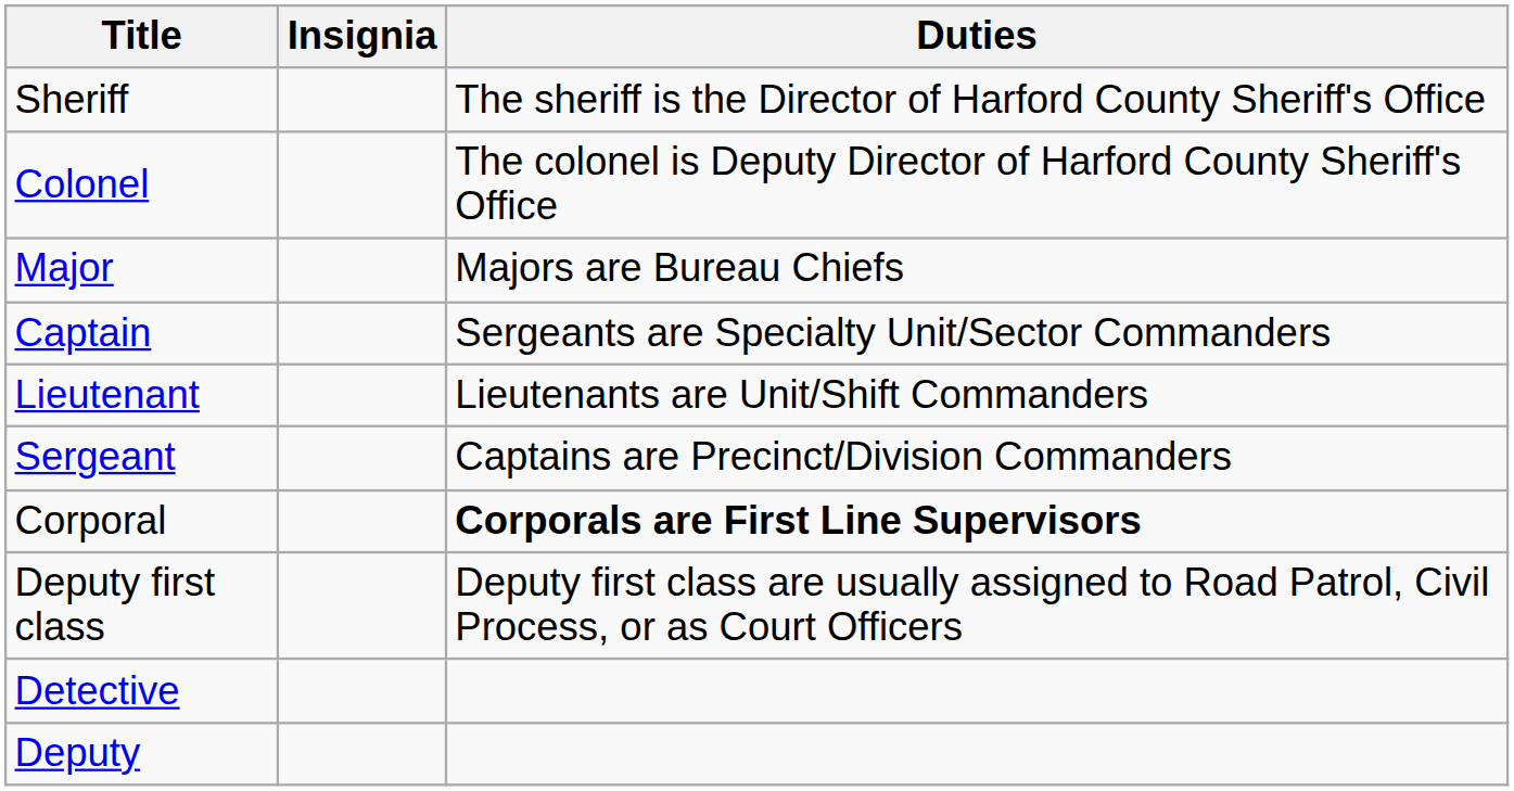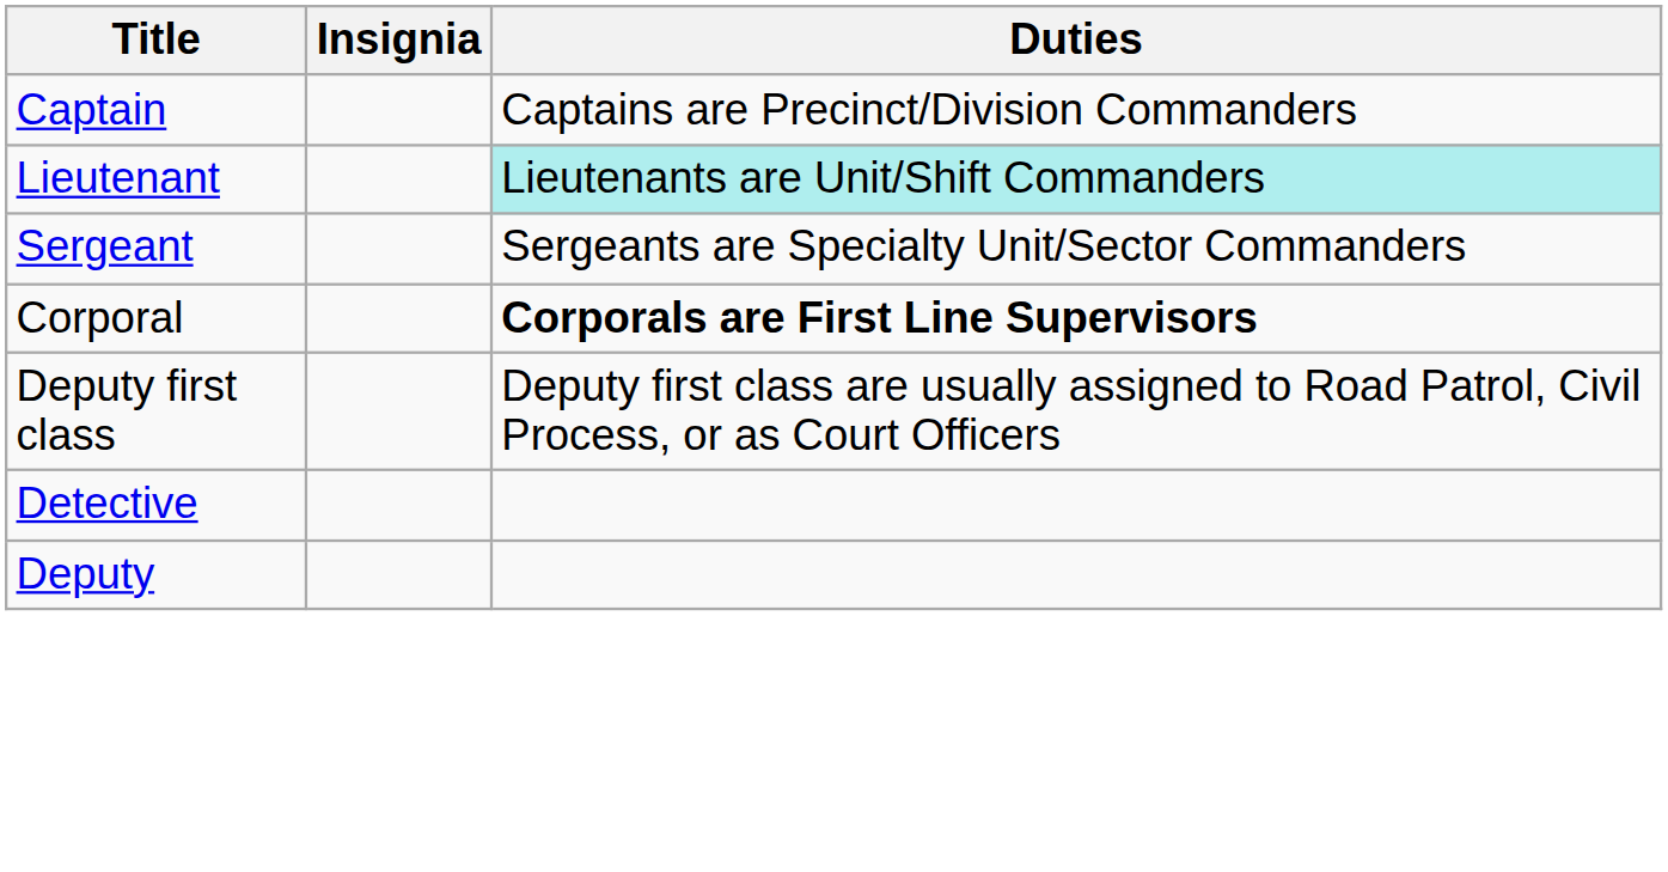- row: Sheriff | The sheriff is the Director of Harford County Sheriff's Office
- row: Colonel | The colonel is Deputy Director of Harford County Sheriff's Office
- row: Major | Majors are Bureau Chiefs
Captain | Duties: Sergeants are Specialty Unit/Sector Commanders -> Captains are Precinct/Division Commanders
Lieutenant | Duties: no background -> paleturquoise background
Sergeant | Duties: Captains are Precinct/Division Commanders -> Sergeants are Specialty Unit/Sector Commanders
